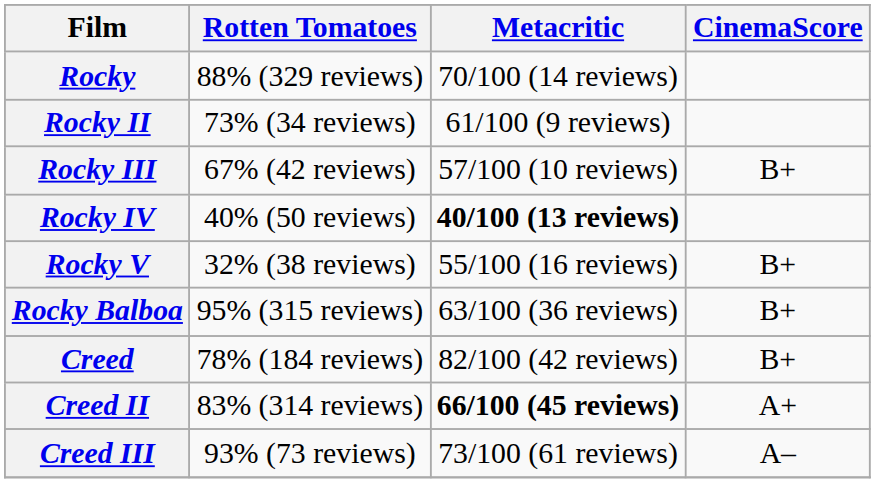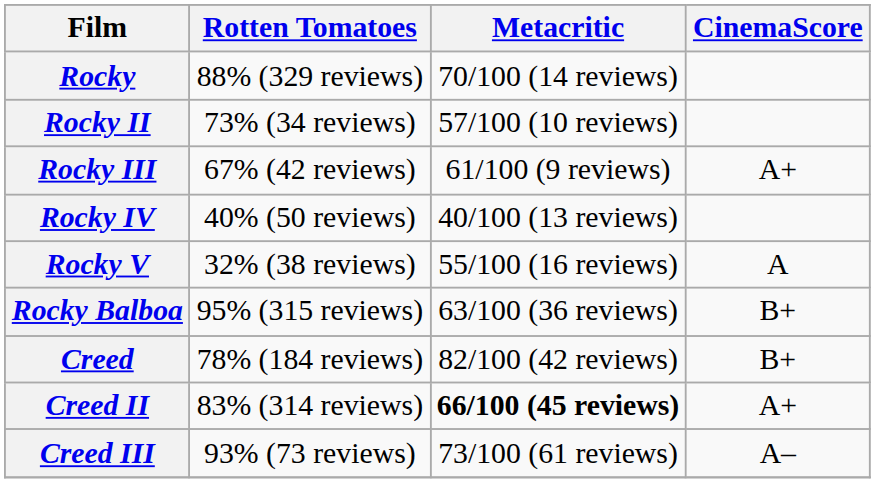Rocky II | Metacritic: 61/100 (9 reviews) -> 57/100 (10 reviews)
Rocky III | Metacritic: 57/100 (10 reviews) -> 61/100 (9 reviews)
Rocky III | CinemaScore: B+ -> A+
Rocky IV | Metacritic: bold -> normal
Rocky V | CinemaScore: B+ -> A
